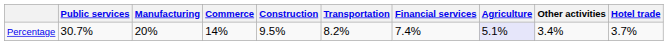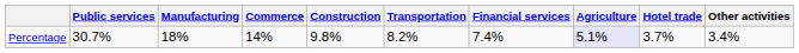columns swapped: Hotel trade <-> Other activities
Percentage | Manufacturing: 20% -> 18%
Percentage | Construction: 9.5% -> 9.8%
